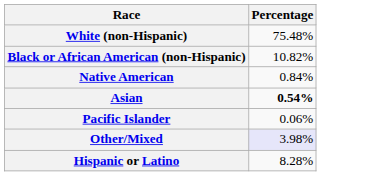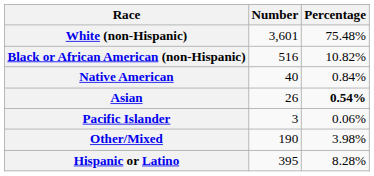+ column: Number | 3,601 | 516 | 40 | 26 | 3 | 190 | 395
Other/Mixed | Percentage: lavender background -> no background
